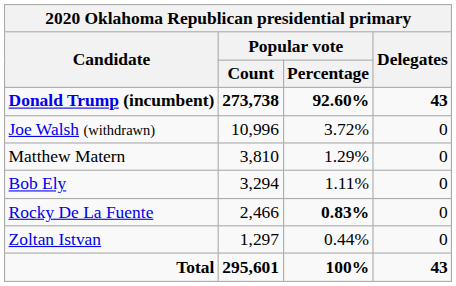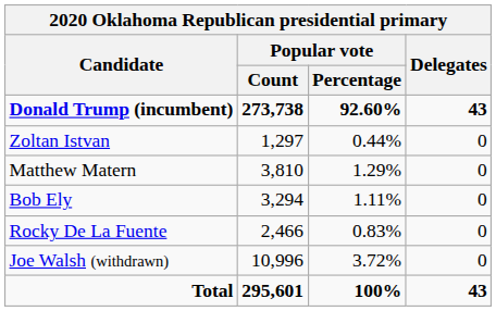rows swapped: Joe Walsh (withdrawn) <-> Zoltan Istvan
Rocky De La Fuente | Popular vote / Percentage: bold -> normal
